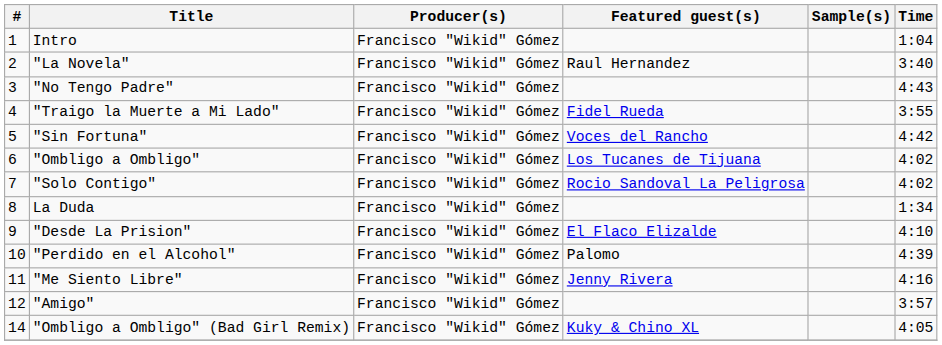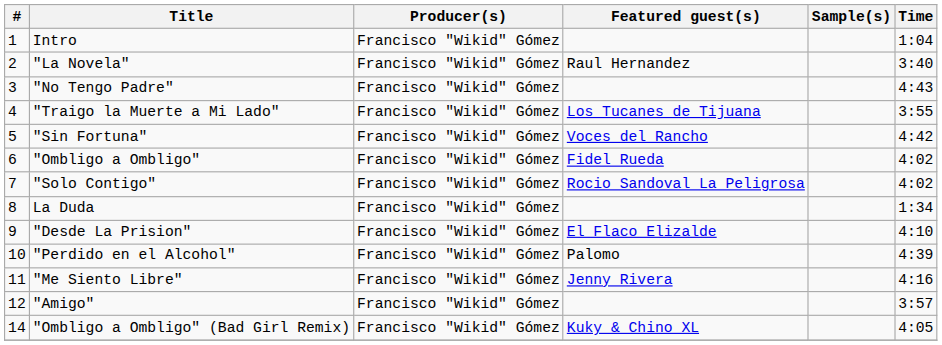"Traigo la Muerte a Mi Lado" | Featured guest(s): Fidel Rueda -> Los Tucanes de Tijuana
"Ombligo a Ombligo" | Featured guest(s): Los Tucanes de Tijuana -> Fidel Rueda
